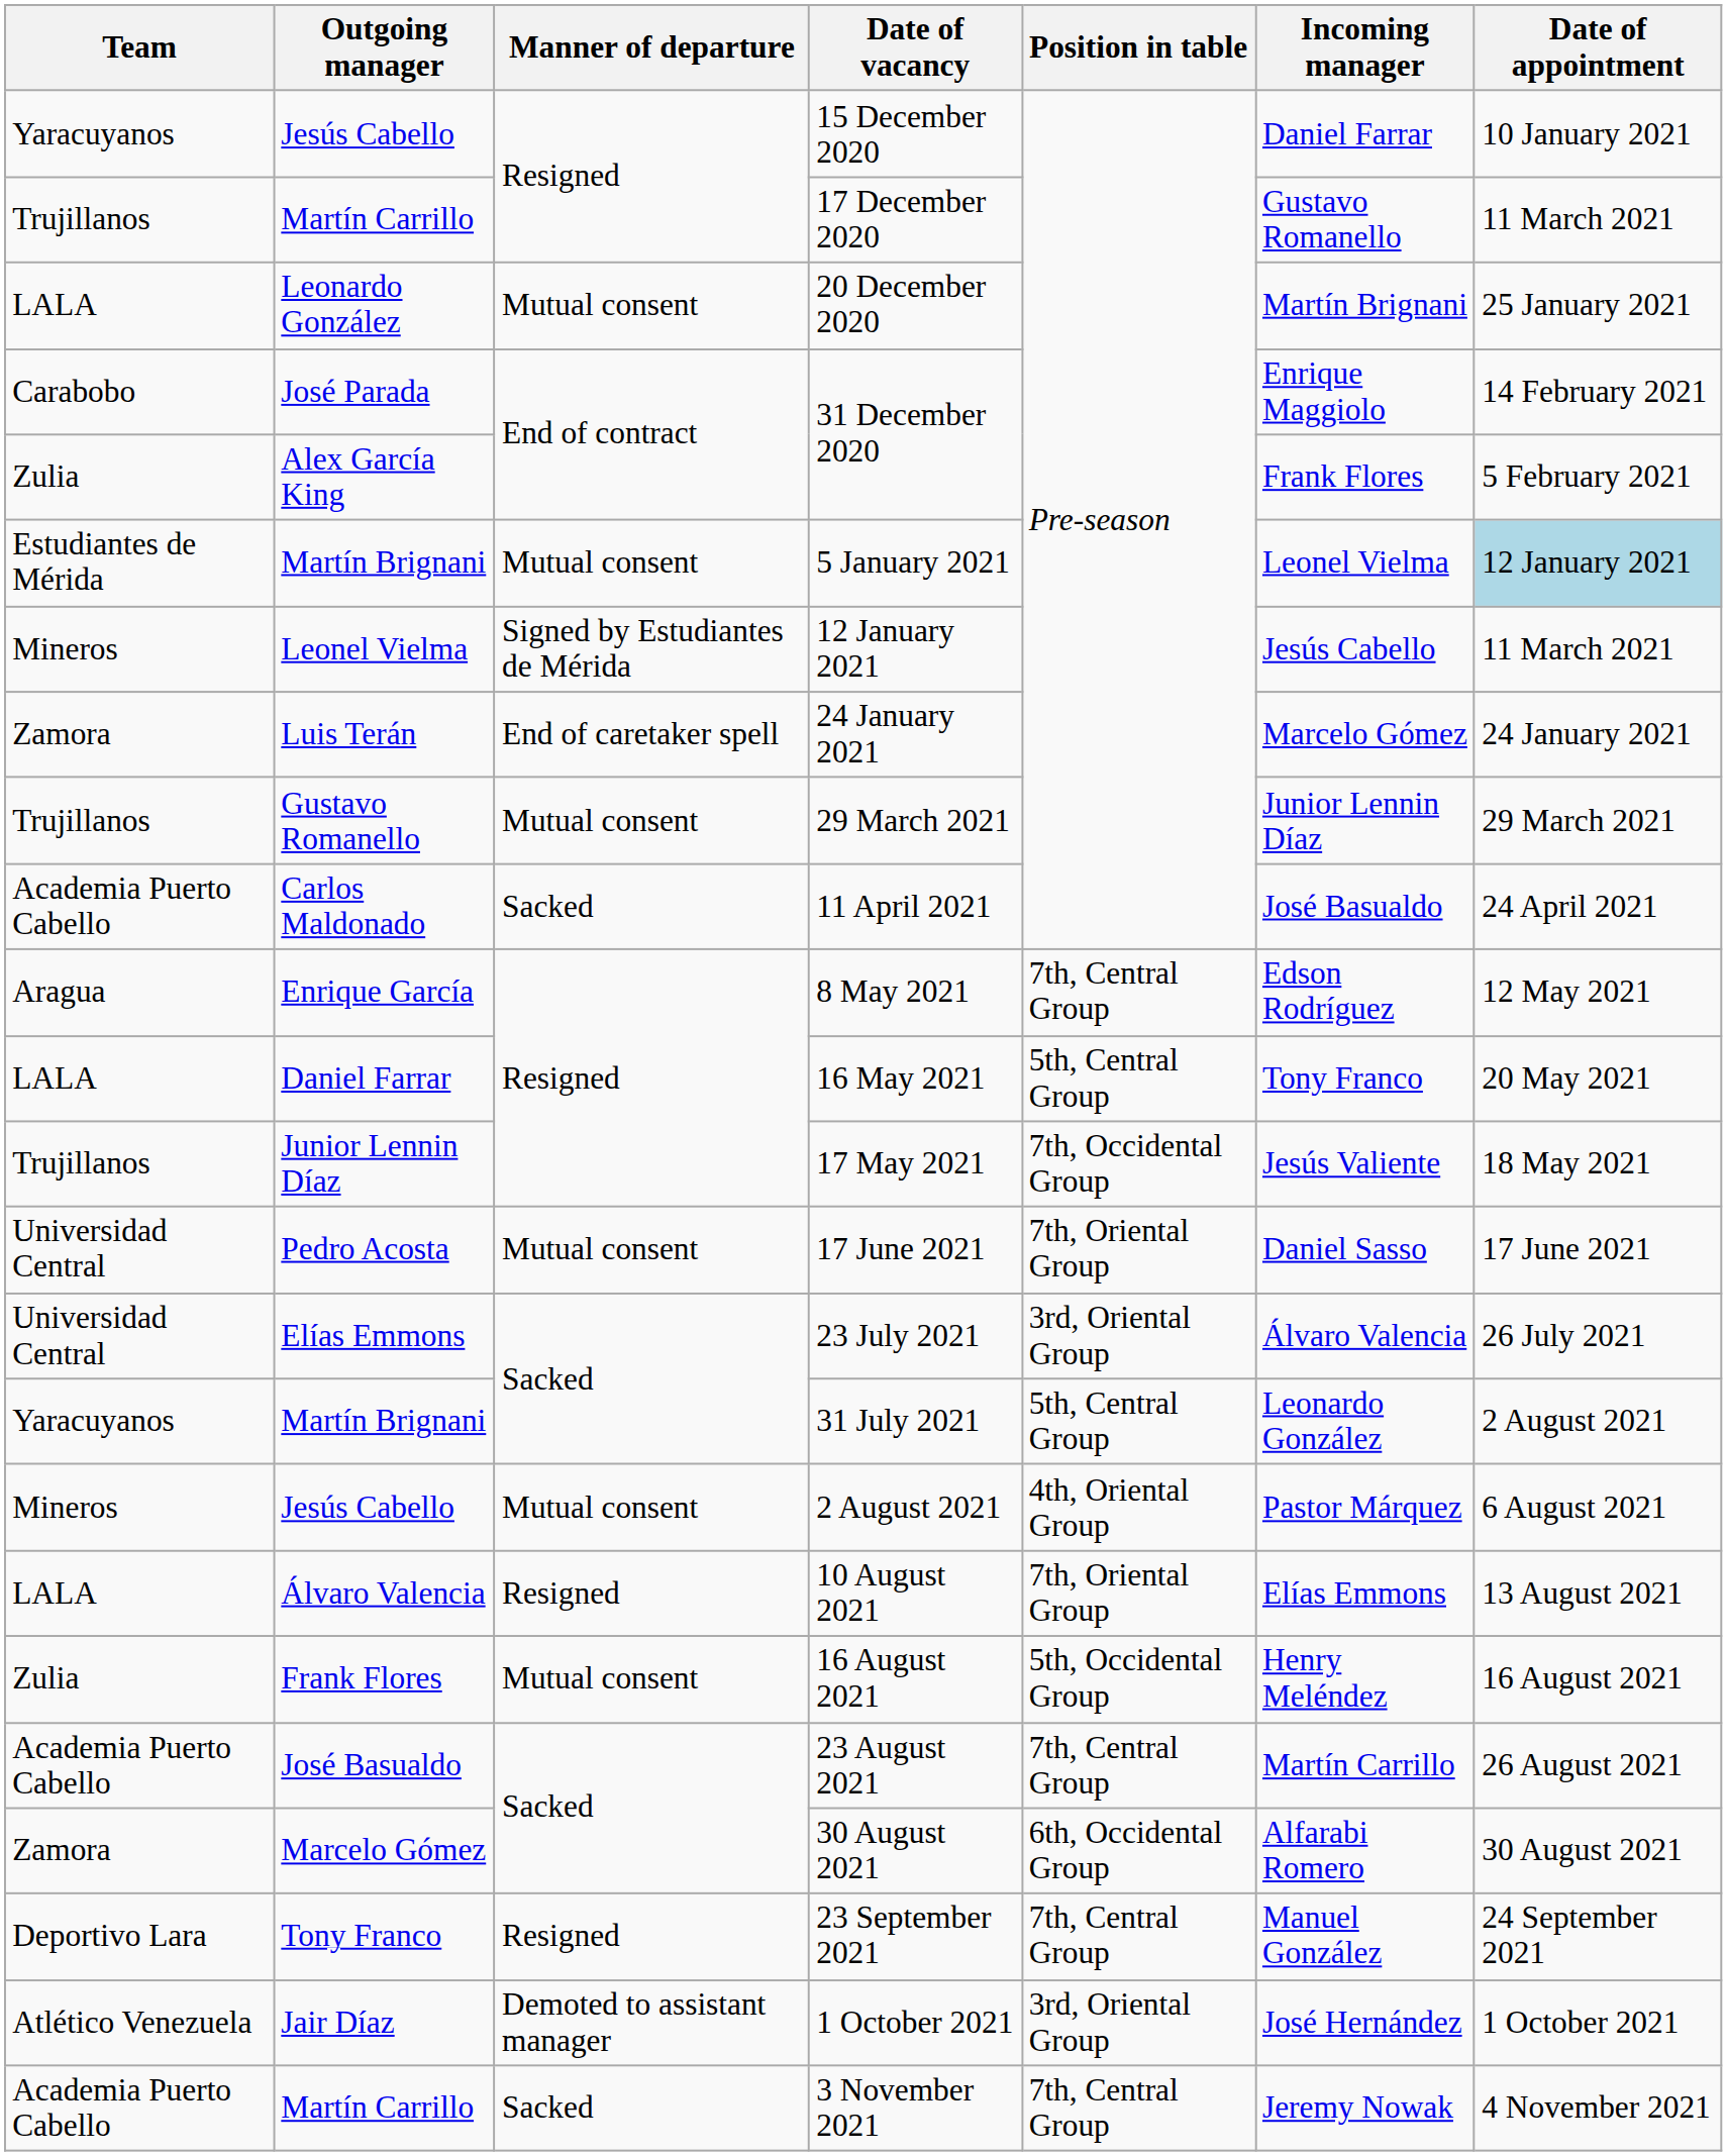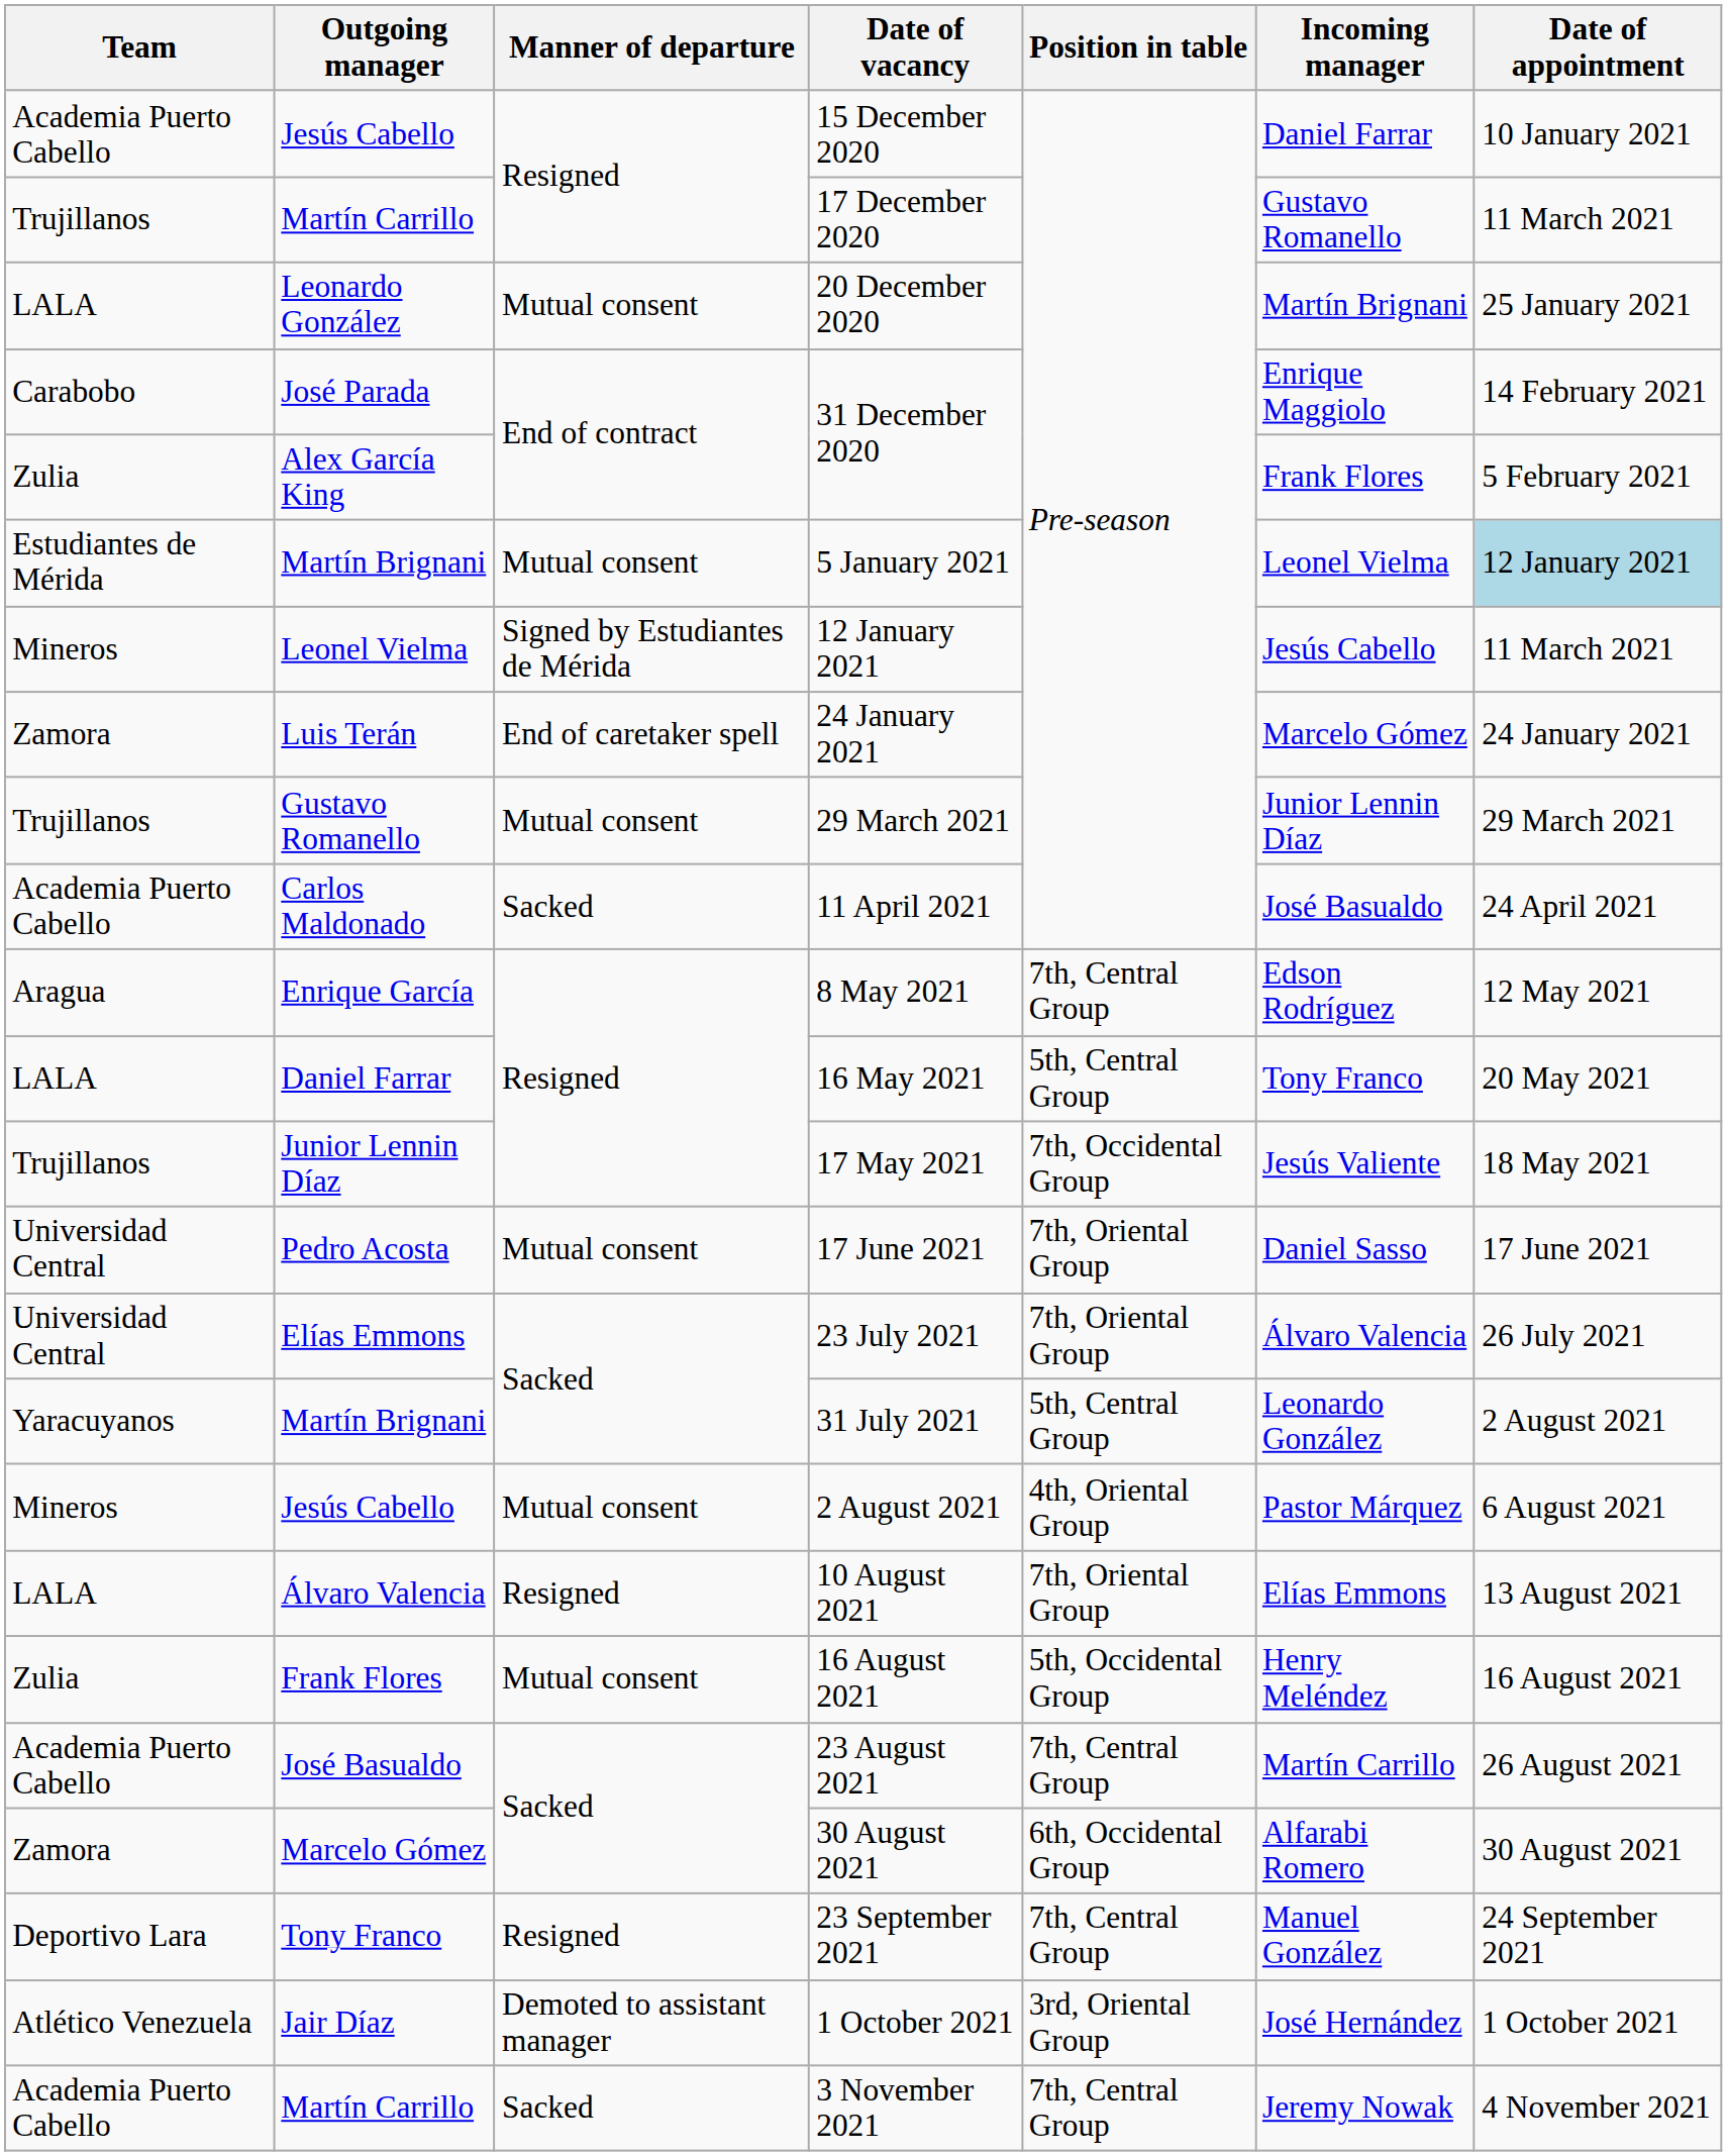15 December 2020 | Team: Yaracuyanos -> Academia Puerto Cabello
23 July 2021 | Position in table: 3rd, Oriental Group -> 7th, Oriental Group
